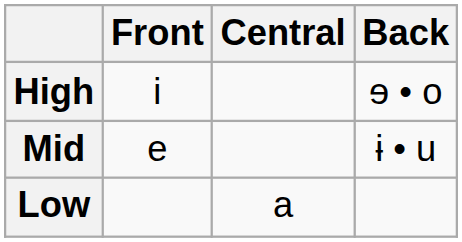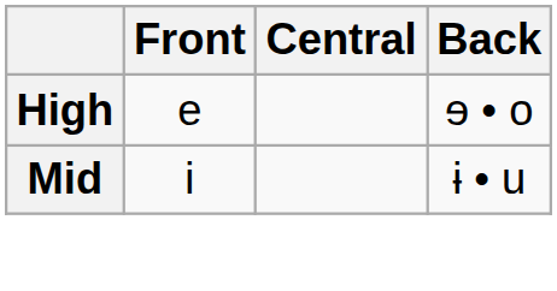High | Front: i -> e
Mid | Front: e -> i
- row: Low | a
